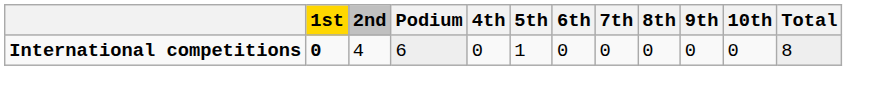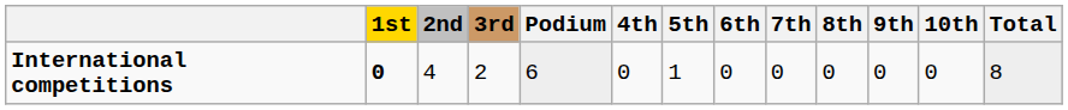+ column: 3rd | 2
